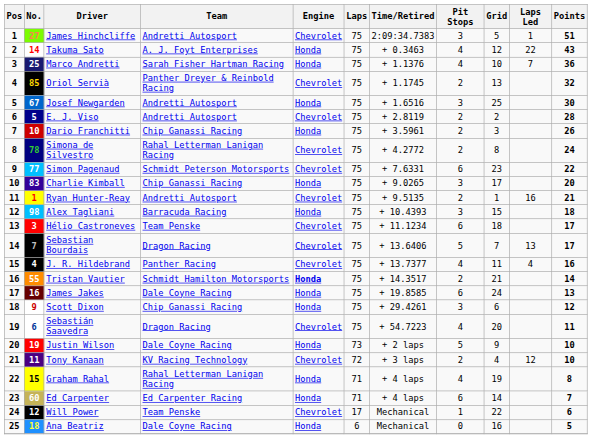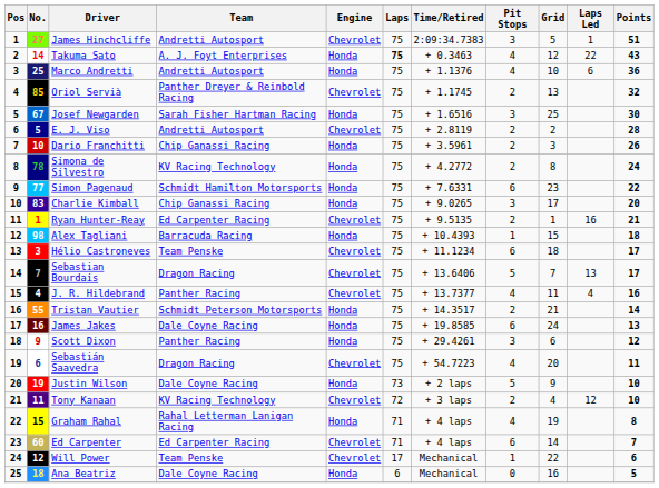Takuma Sato | Laps: normal -> bold
Marco Andretti | Team: Sarah Fisher Hartman Racing -> Andretti Autosport
Marco Andretti | Laps Led: 7 -> 6
Josef Newgarden | Team: Andretti Autosport -> Sarah Fisher Hartman Racing
Simona de Silvestro | Team: Rahal Letterman Lanigan Racing -> KV Racing Technology
Simona de Silvestro | Engine: Chevrolet -> Honda
Simon Pagenaud | Team: Schmidt Peterson Motorsports -> Schmidt Hamilton Motorsports
Simon Pagenaud | Engine: Chevrolet -> Honda
Ryan Hunter-Reay | Team: Andretti Autosport -> Ed Carpenter Racing
Alex Tagliani | Pit Stops: 3 -> 1
Tristan Vautier | Team: Schmidt Hamilton Motorsports -> Schmidt Peterson Motorsports
Tristan Vautier | Engine: bold -> normal
Scott Dixon | Team: Chip Ganassi Racing -> Panther Racing
Ed Carpenter | Engine: Honda -> Chevrolet
